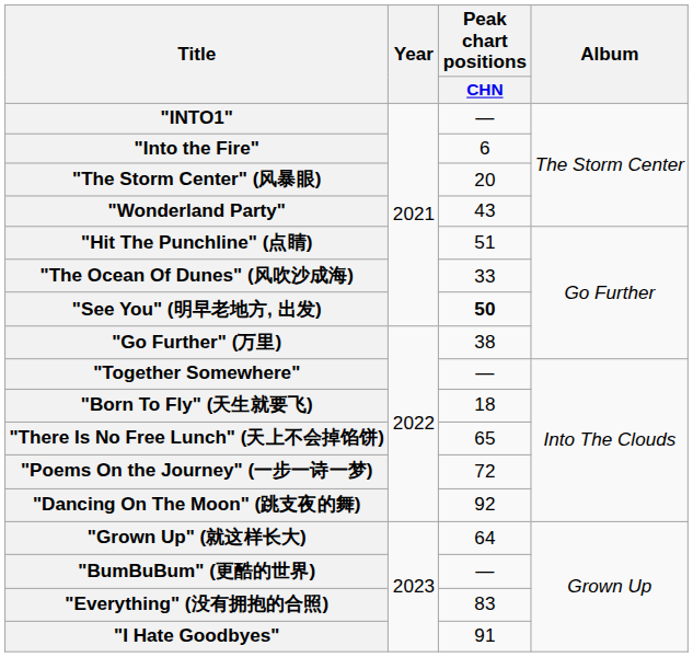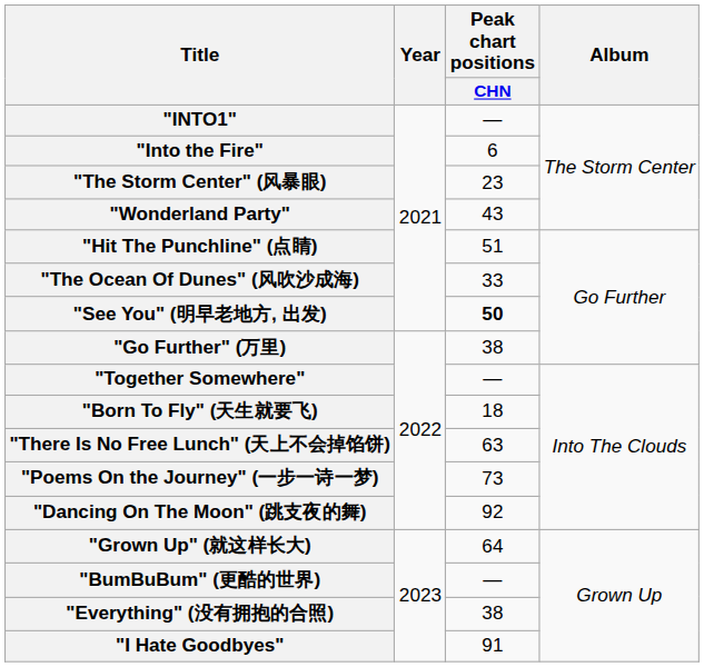"The Storm Center" (风暴眼) | Peak chart positions / CHN: 20 -> 23
"There Is No Free Lunch" (天上不会掉馅饼) | Peak chart positions / CHN: 65 -> 63
"Poems On the Journey" (一步一诗一梦) | Peak chart positions / CHN: 72 -> 73
"Everything" (没有拥抱的合照) | Peak chart positions / CHN: 83 -> 38
